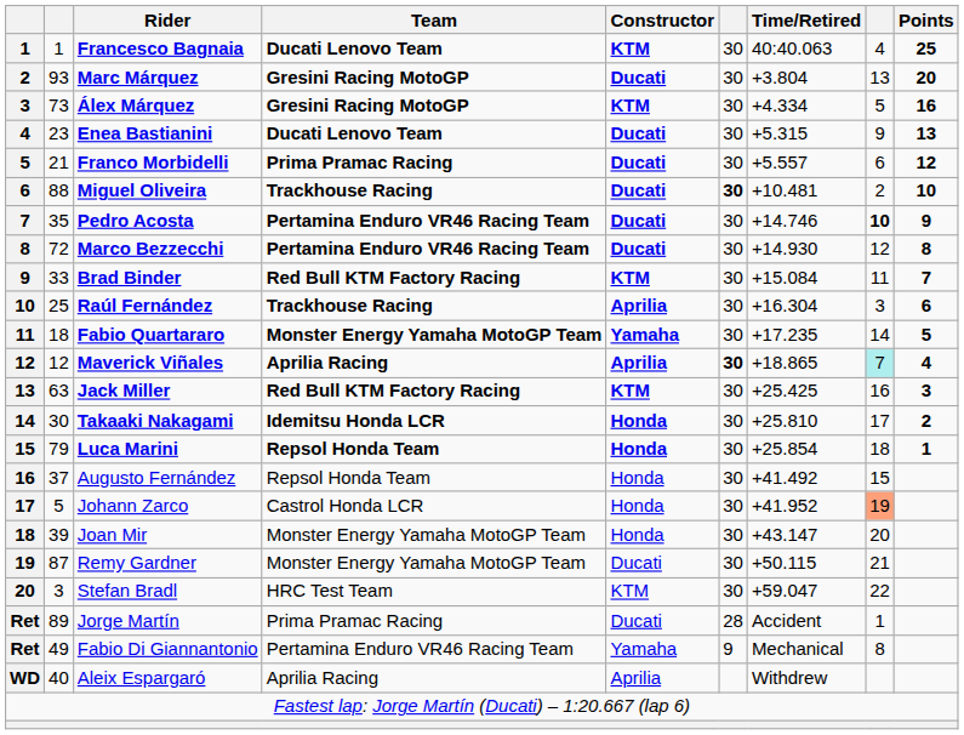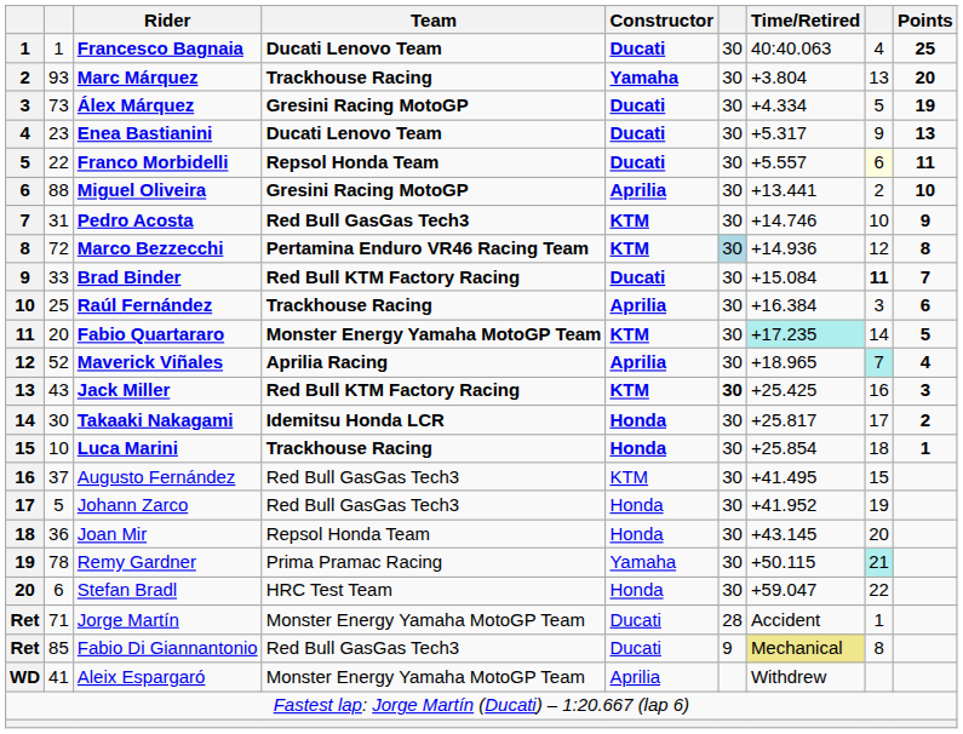Francesco Bagnaia | Constructor: KTM -> Ducati
Marc Márquez | Team: Gresini Racing MotoGP -> Trackhouse Racing
Marc Márquez | Constructor: Ducati -> Yamaha
Álex Márquez | Constructor: KTM -> Ducati
Álex Márquez | Points: 16 -> 19
Enea Bastianini | Time/Retired: +5.315 -> +5.317
Franco Morbidelli | column 2: 21 -> 22
Franco Morbidelli | Team: Prima Pramac Racing -> Repsol Honda Team
Franco Morbidelli | column 8: no background -> lightyellow background
Franco Morbidelli | Points: 12 -> 11
Miguel Oliveira | Team: Trackhouse Racing -> Gresini Racing MotoGP
Miguel Oliveira | Constructor: Ducati -> Aprilia
Miguel Oliveira | column 6: bold -> normal
Miguel Oliveira | Time/Retired: +10.481 -> +13.441
Pedro Acosta | column 2: 35 -> 31
Pedro Acosta | Team: Pertamina Enduro VR46 Racing Team -> Red Bull GasGas Tech3
Pedro Acosta | Constructor: Ducati -> KTM
Pedro Acosta | column 8: bold -> normal
Marco Bezzecchi | Constructor: Ducati -> KTM
Marco Bezzecchi | column 6: no background -> lightblue background
Marco Bezzecchi | Time/Retired: +14.930 -> +14.936
Brad Binder | Constructor: KTM -> Ducati
Brad Binder | column 8: normal -> bold
Raúl Fernández | Time/Retired: +16.304 -> +16.384
Fabio Quartararo | column 2: 18 -> 20
Fabio Quartararo | Constructor: Yamaha -> KTM
Fabio Quartararo | Time/Retired: no background -> paleturquoise background
Maverick Viñales | column 2: 12 -> 52
Maverick Viñales | column 6: bold -> normal
Maverick Viñales | Time/Retired: +18.865 -> +18.965
Jack Miller | column 2: 63 -> 43
Jack Miller | column 6: normal -> bold
Takaaki Nakagami | Time/Retired: +25.810 -> +25.817
Luca Marini | column 2: 79 -> 10
Luca Marini | Team: Repsol Honda Team -> Trackhouse Racing
Augusto Fernández | Team: Repsol Honda Team -> Red Bull GasGas Tech3
Augusto Fernández | Constructor: Honda -> KTM
Augusto Fernández | Time/Retired: +41.492 -> +41.495
Johann Zarco | Team: Castrol Honda LCR -> Red Bull GasGas Tech3
Johann Zarco | column 8: lightsalmon background -> no background
Joan Mir | column 2: 39 -> 36
Joan Mir | Team: Monster Energy Yamaha MotoGP Team -> Repsol Honda Team
Joan Mir | Time/Retired: +43.147 -> +43.145
Remy Gardner | column 2: 87 -> 78
Remy Gardner | Team: Monster Energy Yamaha MotoGP Team -> Prima Pramac Racing
Remy Gardner | Constructor: Ducati -> Yamaha
Remy Gardner | column 8: no background -> paleturquoise background
Stefan Bradl | column 2: 3 -> 6
Stefan Bradl | Constructor: KTM -> Honda
Jorge Martín | column 2: 89 -> 71
Jorge Martín | Team: Prima Pramac Racing -> Monster Energy Yamaha MotoGP Team
Fabio Di Giannantonio | column 2: 49 -> 85
Fabio Di Giannantonio | Team: Pertamina Enduro VR46 Racing Team -> Red Bull GasGas Tech3
Fabio Di Giannantonio | Constructor: Yamaha -> Ducati
Fabio Di Giannantonio | Time/Retired: no background -> khaki background
Aleix Espargaró | column 2: 40 -> 41
Aleix Espargaró | Team: Aprilia Racing -> Monster Energy Yamaha MotoGP Team
